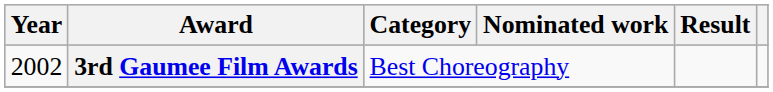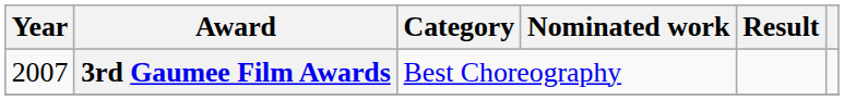3rd Gaumee Film Awards | Year: 2002 -> 2007
